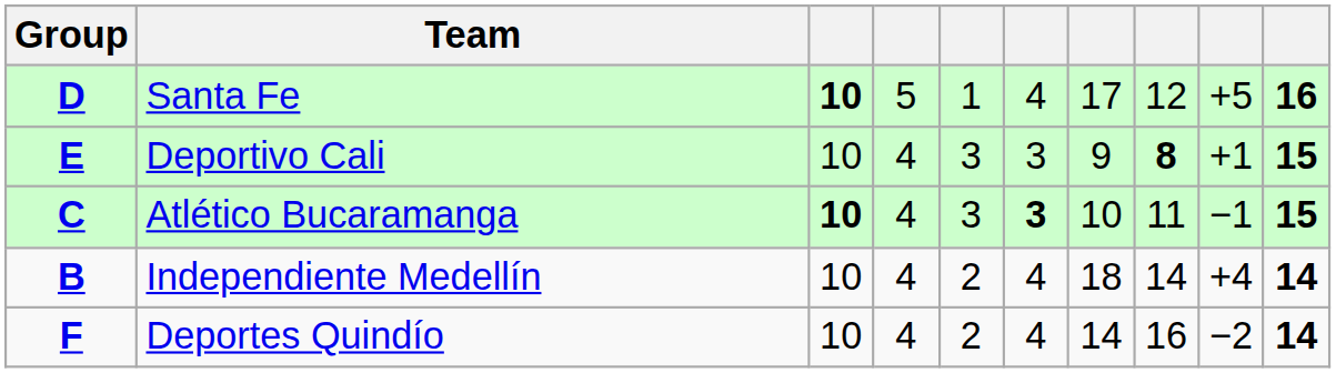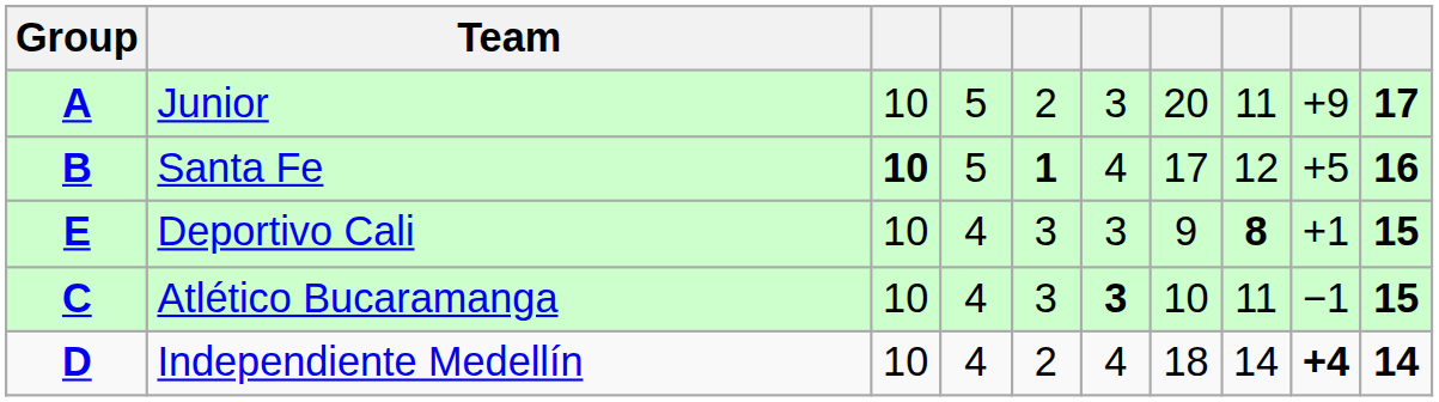+ row: A | Junior | 10 | 5 | 2 | 3 | 20 | 11 | +9 | 17
Santa Fe | Group: D -> B
Santa Fe | column 5: normal -> bold
Atlético Bucaramanga | column 3: bold -> normal
Independiente Medellín | Group: B -> D
Independiente Medellín | column 9: normal -> bold
- row: F | Deportes Quindío | 10 | 4 | 2 | 4 | 14 | 16 | −2 | 14
